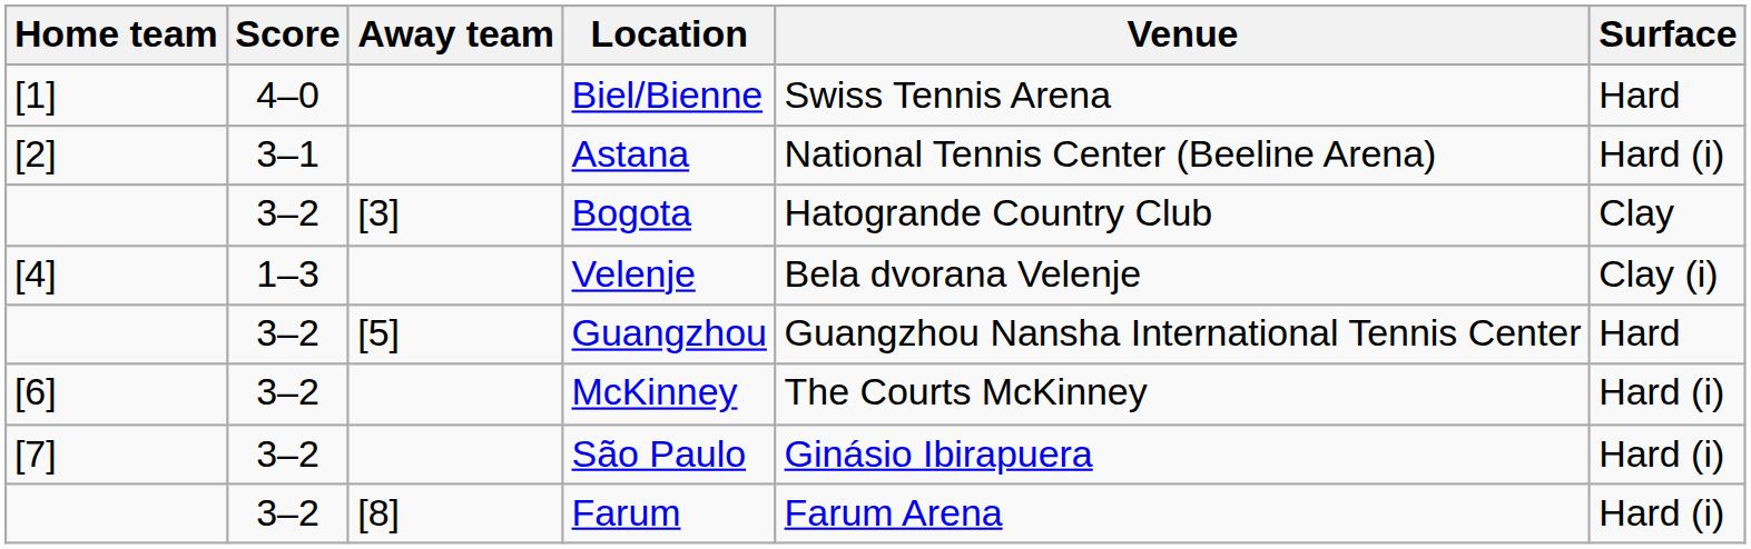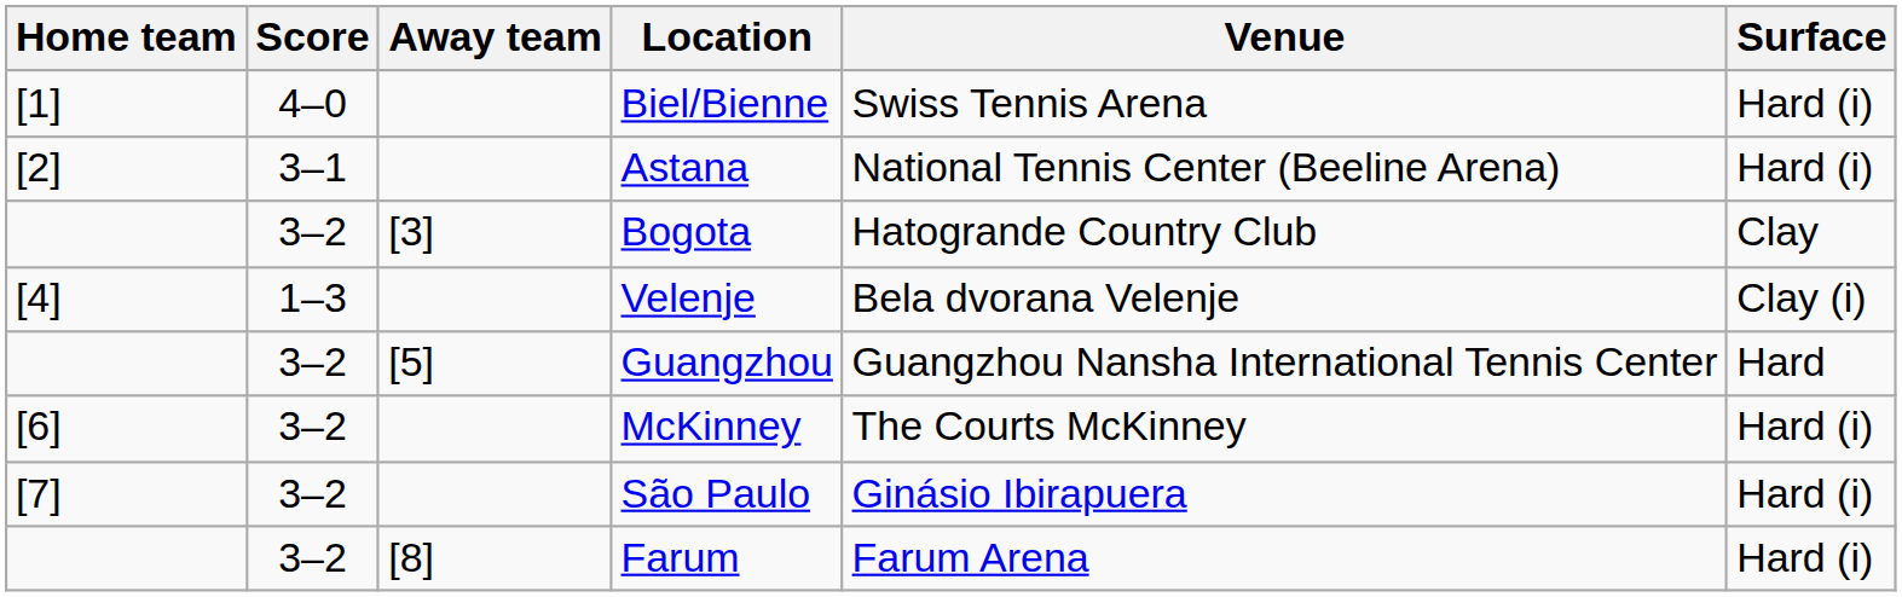Biel/Bienne | Surface: Hard -> Hard (i)
